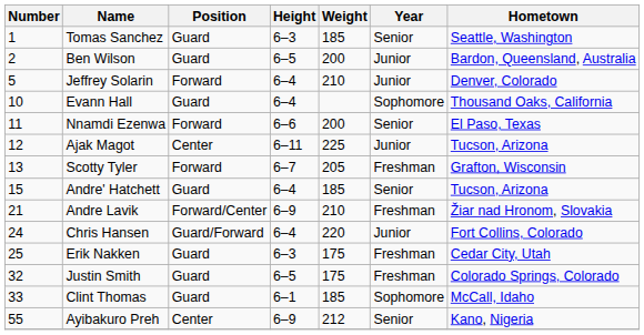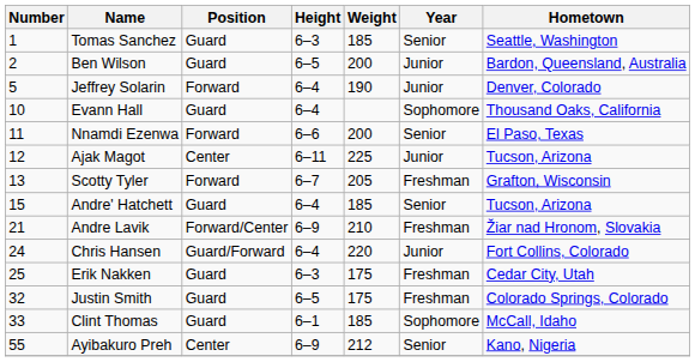Jeffrey Solarin | Weight: 210 -> 190
